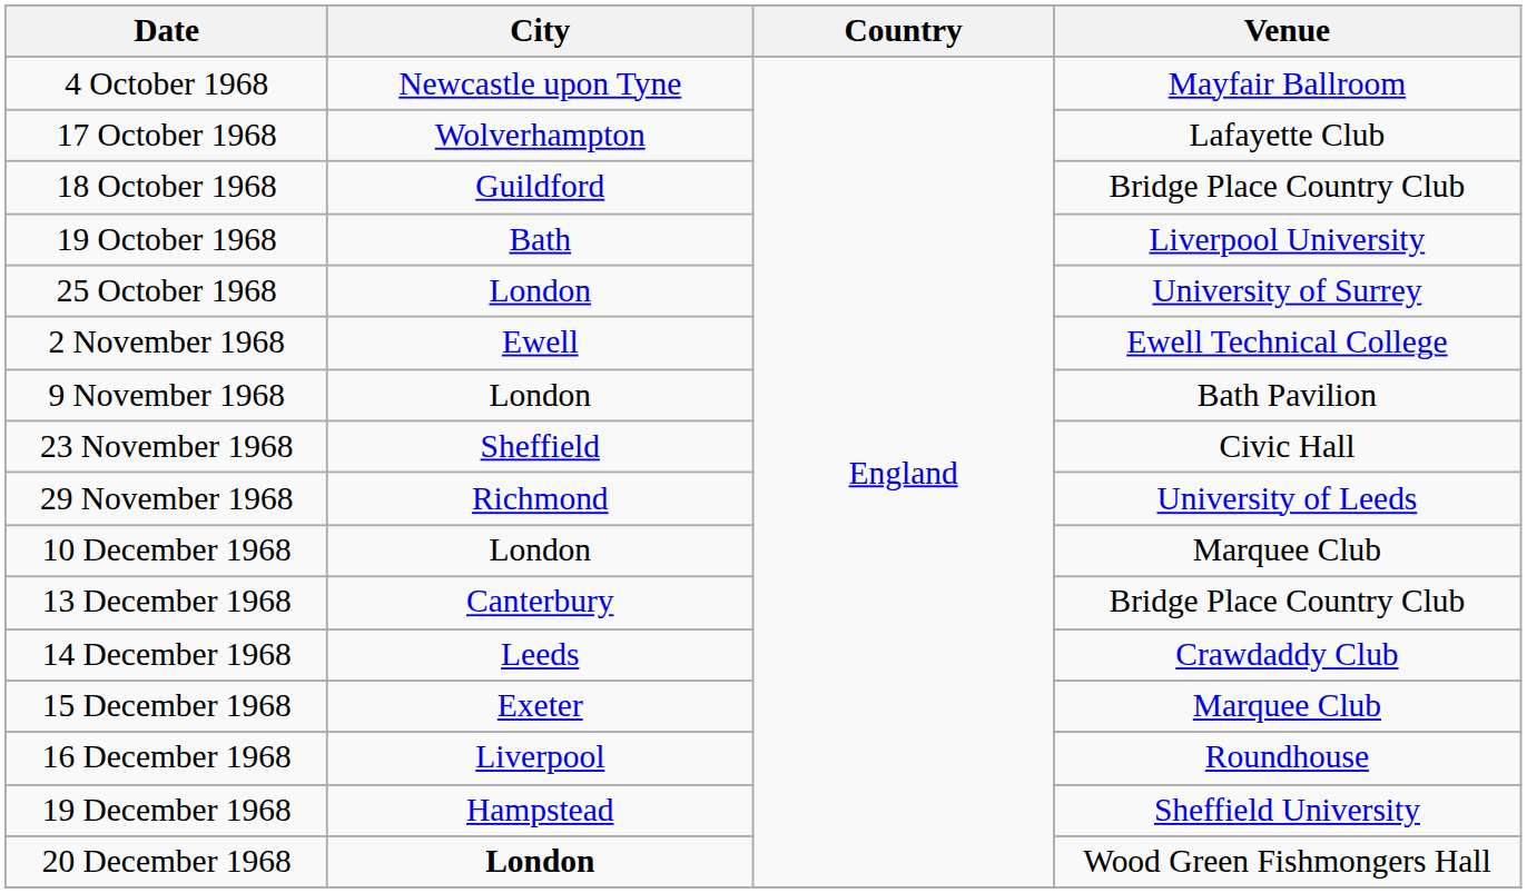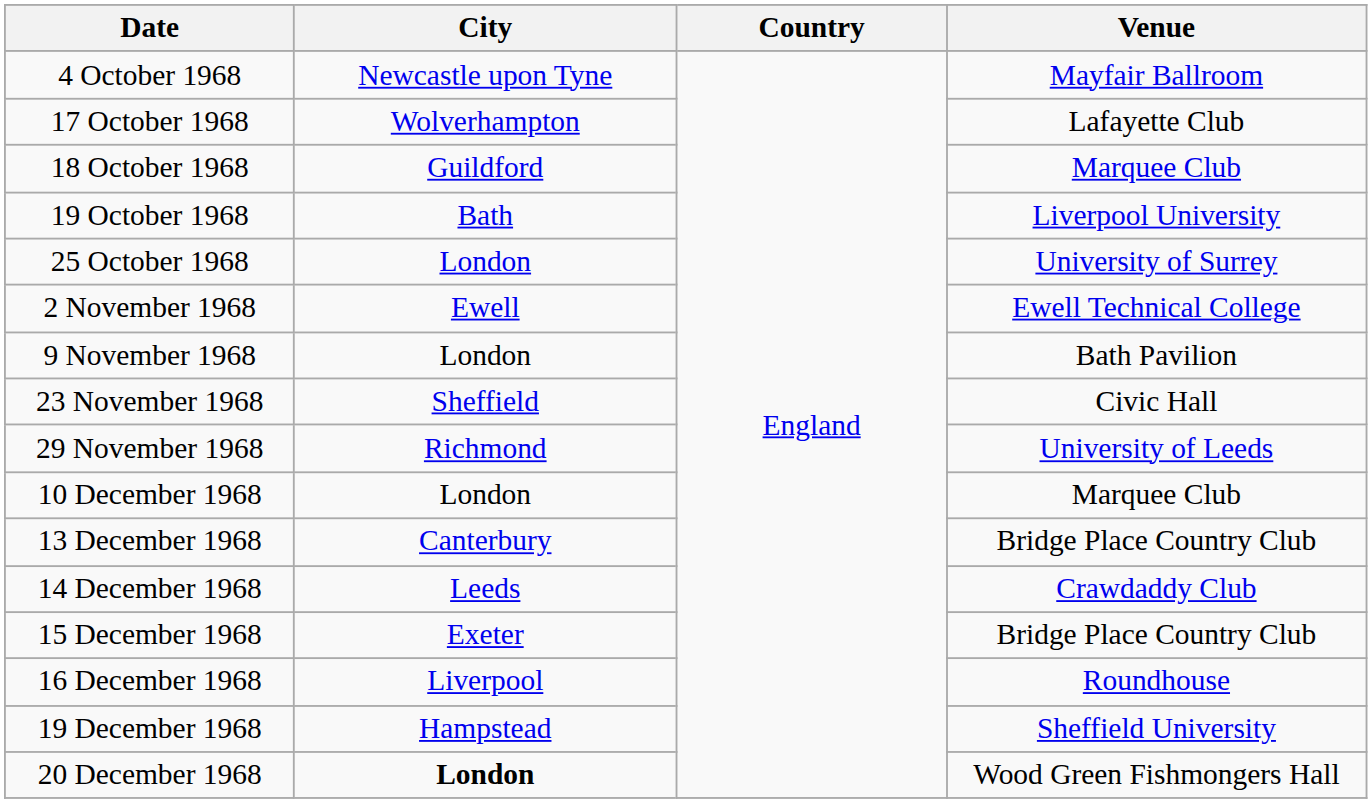18 October 1968 | Venue: Bridge Place Country Club -> Marquee Club
15 December 1968 | Venue: Marquee Club -> Bridge Place Country Club
